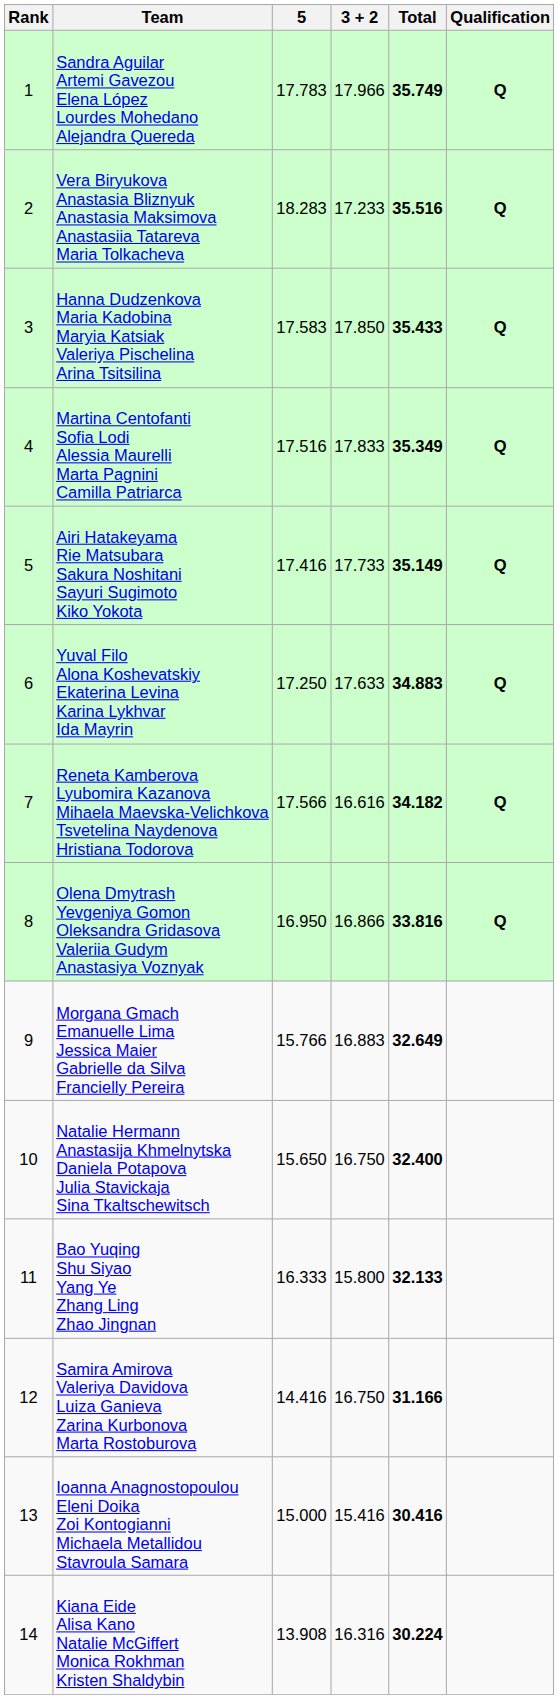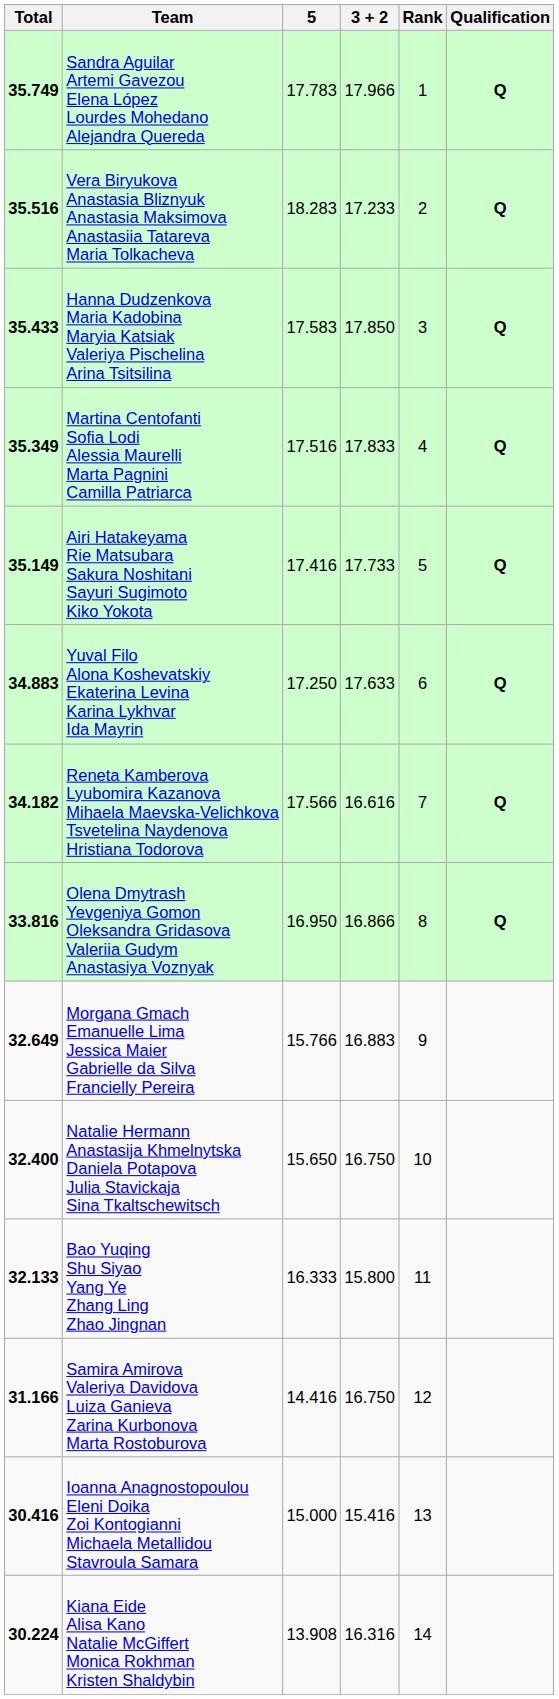columns swapped: Rank <-> Total
